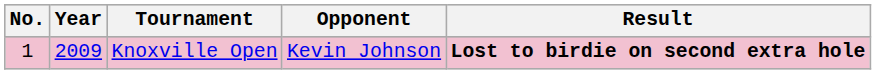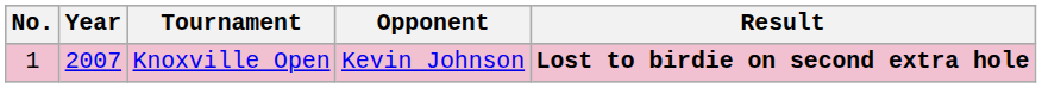Knoxville Open | Year: 2009 -> 2007
